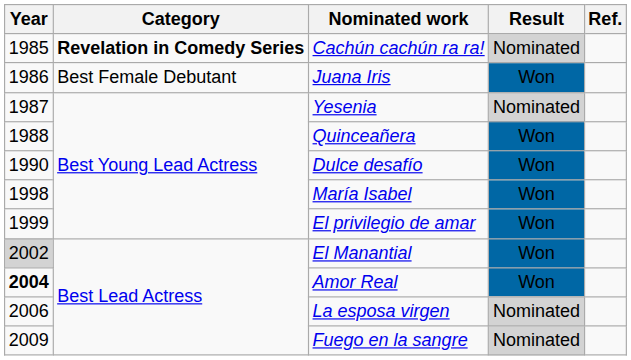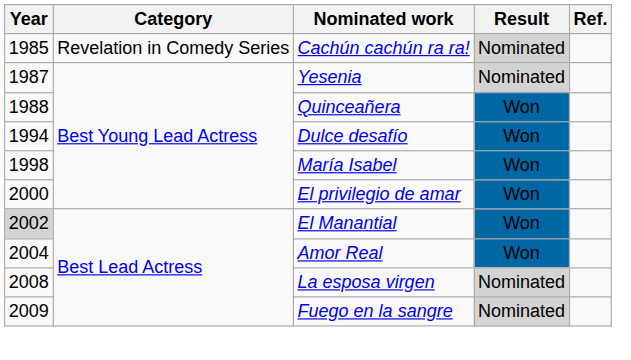Cachún cachún ra ra! | Category: bold -> normal
- row: 1986 | Best Female Debutant | Juana Iris | Won
Dulce desafío | Year: 1990 -> 1994
El privilegio de amar | Year: 1999 -> 2000
Amor Real | Year: bold -> normal
La esposa virgen | Year: 2006 -> 2008
